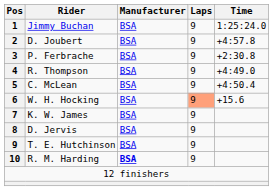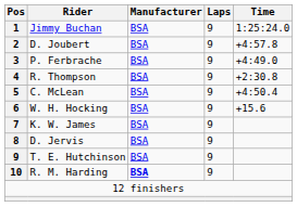P. Ferbrache | Time: +2:30.8 -> +4:49.0
R. Thompson | Time: +4:49.0 -> +2:30.8
W. H. Hocking | Laps: lightsalmon background -> no background
